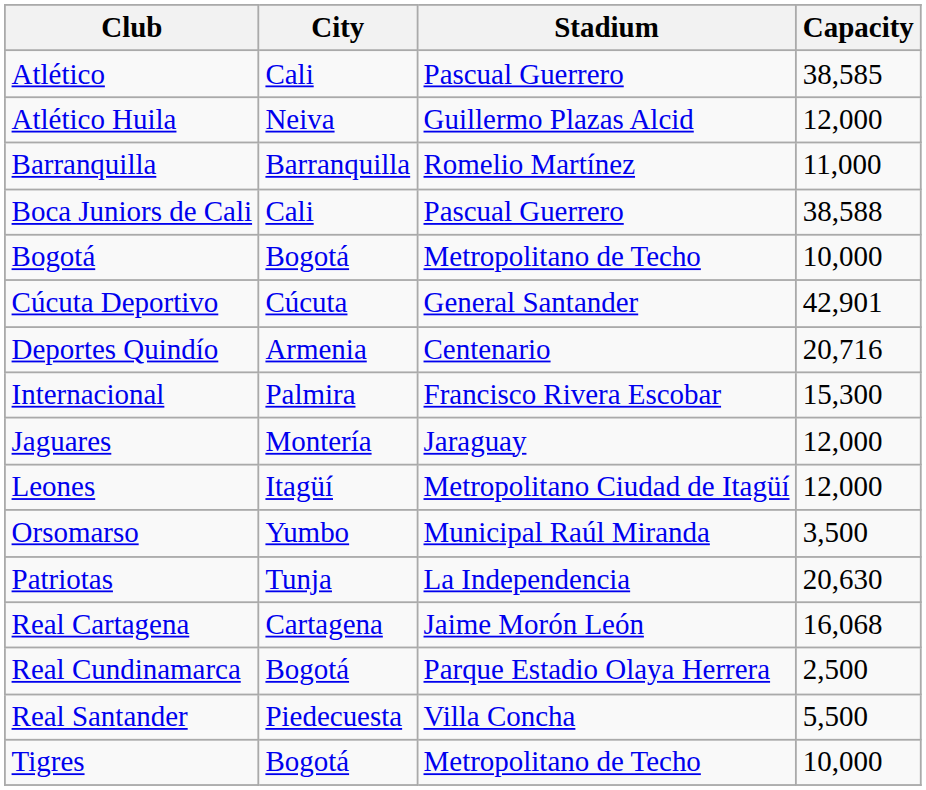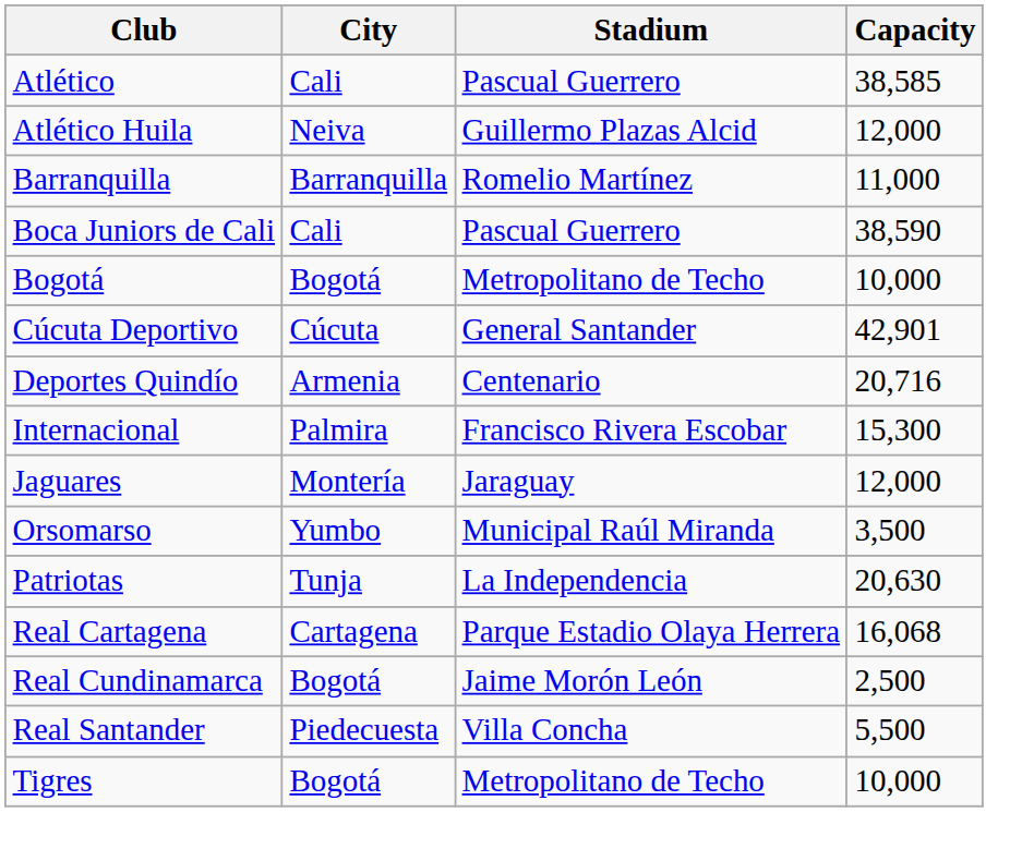Boca Juniors de Cali | Capacity: 38,588 -> 38,590
- row: Leones | Itagüí | Metropolitano Ciudad de Itagüí | 12,000
Real Cartagena | Stadium: Jaime Morón León -> Parque Estadio Olaya Herrera
Real Cundinamarca | Stadium: Parque Estadio Olaya Herrera -> Jaime Morón León
